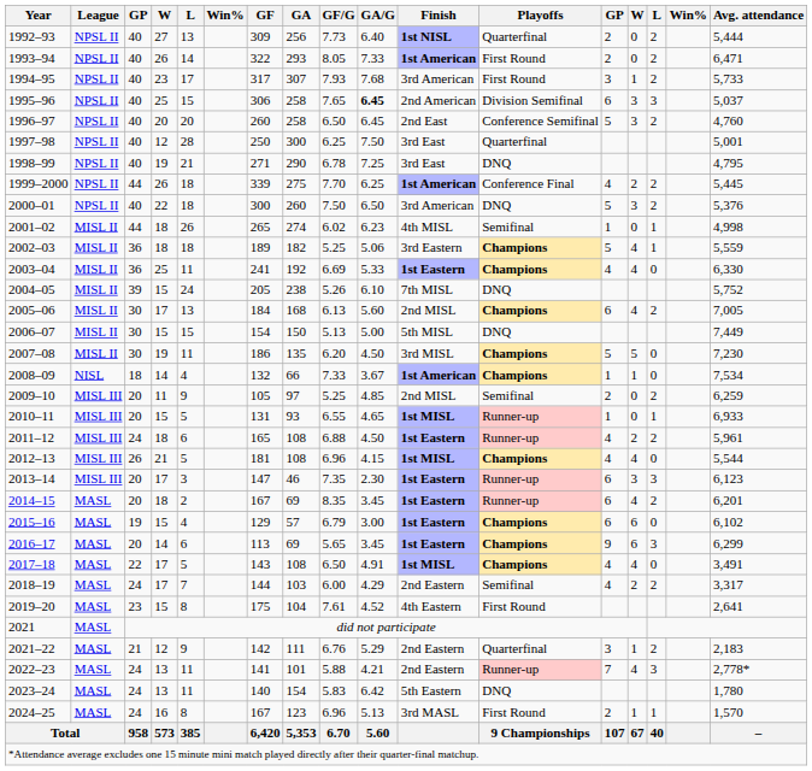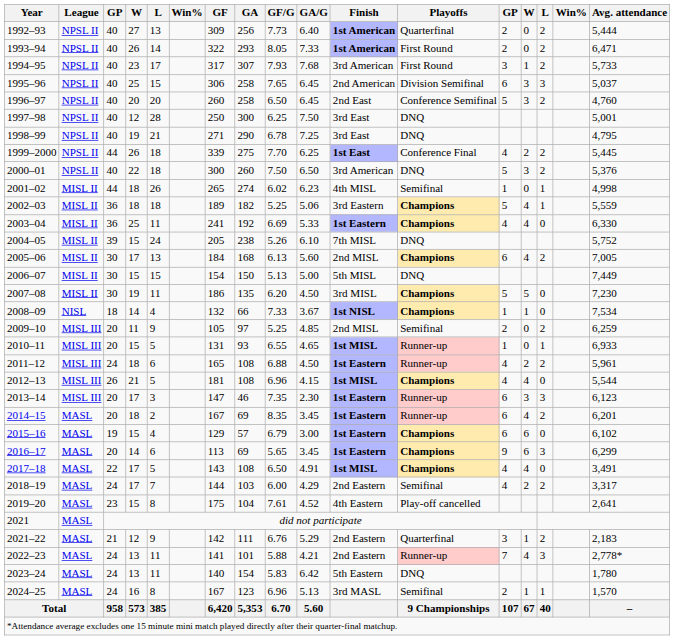1992–93 | Finish: 1st NISL -> 1st American
1995–96 | GA/G: bold -> normal
1997–98 | Playoffs: Quarterfinal -> DNQ
1999–2000 | Finish: 1st American -> 1st East
2008–09 | Finish: 1st American -> 1st NISL
2019–20 | Playoffs: First Round -> Play-off cancelled
2024–25 | Playoffs: First Round -> Semifinal
